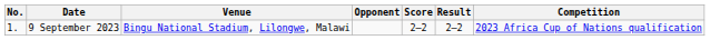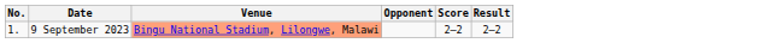- column: Competition | 2023 Africa Cup of Nations qualification
9 September 2023 | Venue: no background -> lightsalmon background
